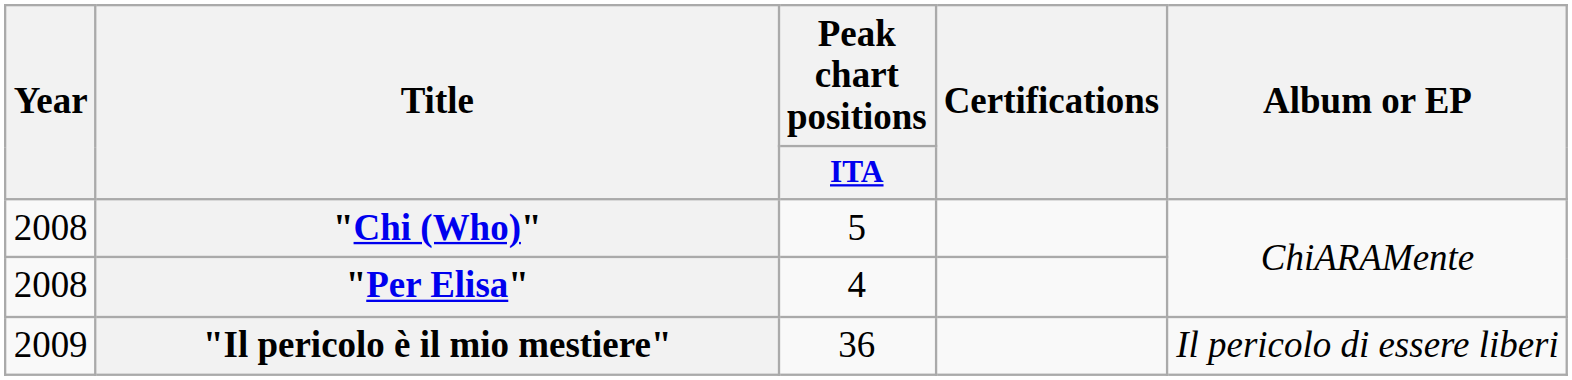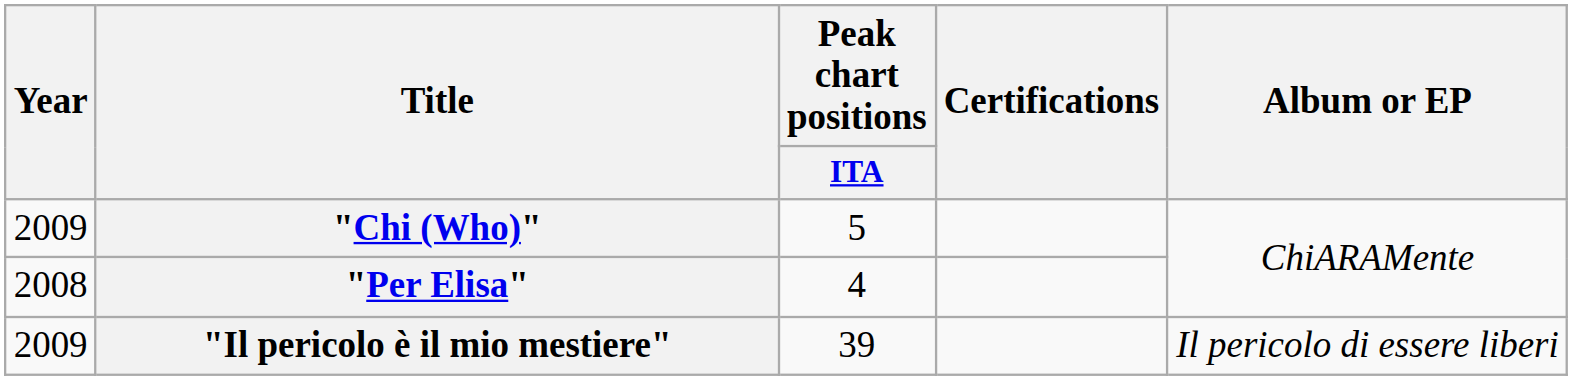"Chi (Who)" | Year: 2008 -> 2009
"Il pericolo è il mio mestiere" | Peak chart positions / ITA: 36 -> 39
